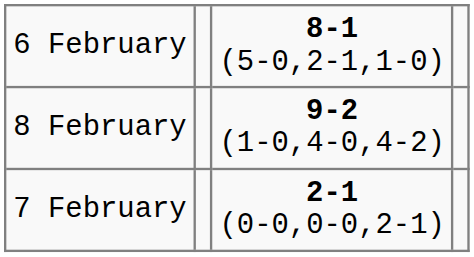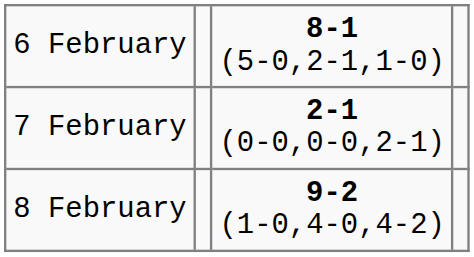rows swapped: 7 February <-> 8 February
